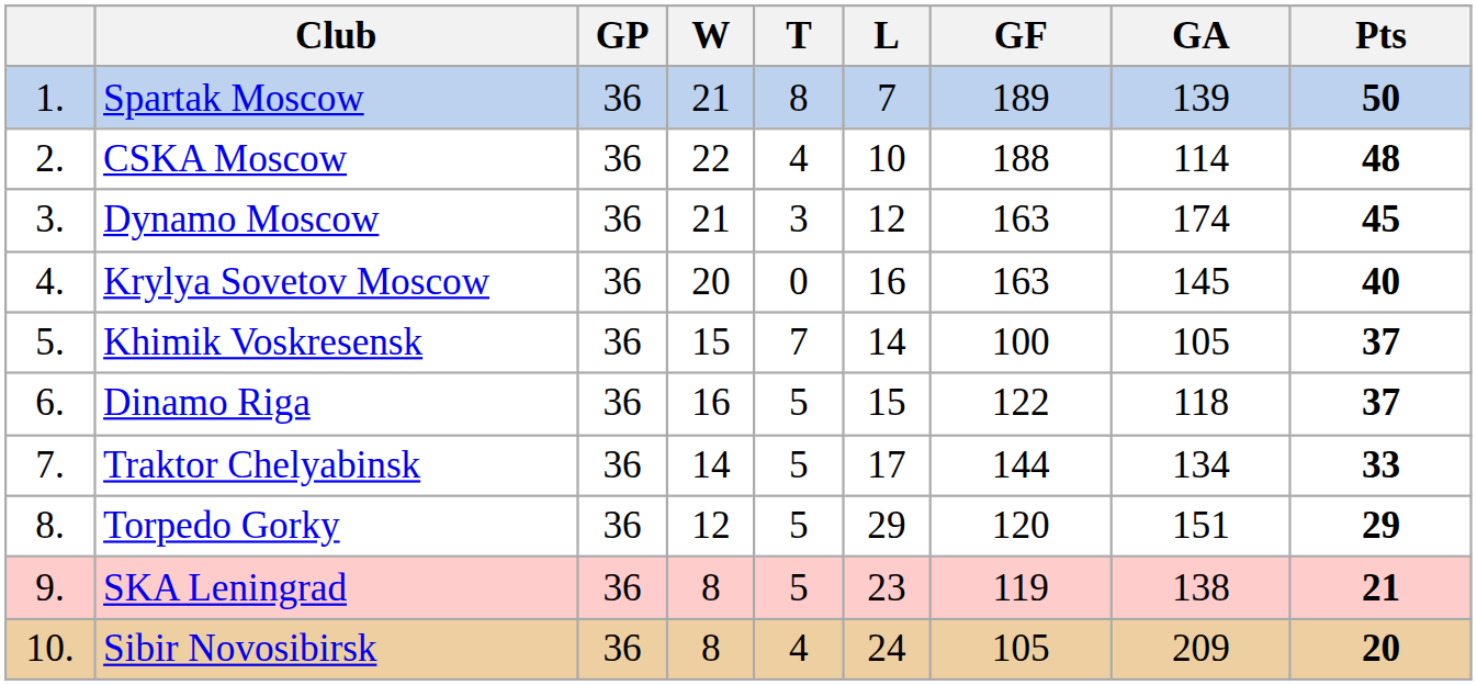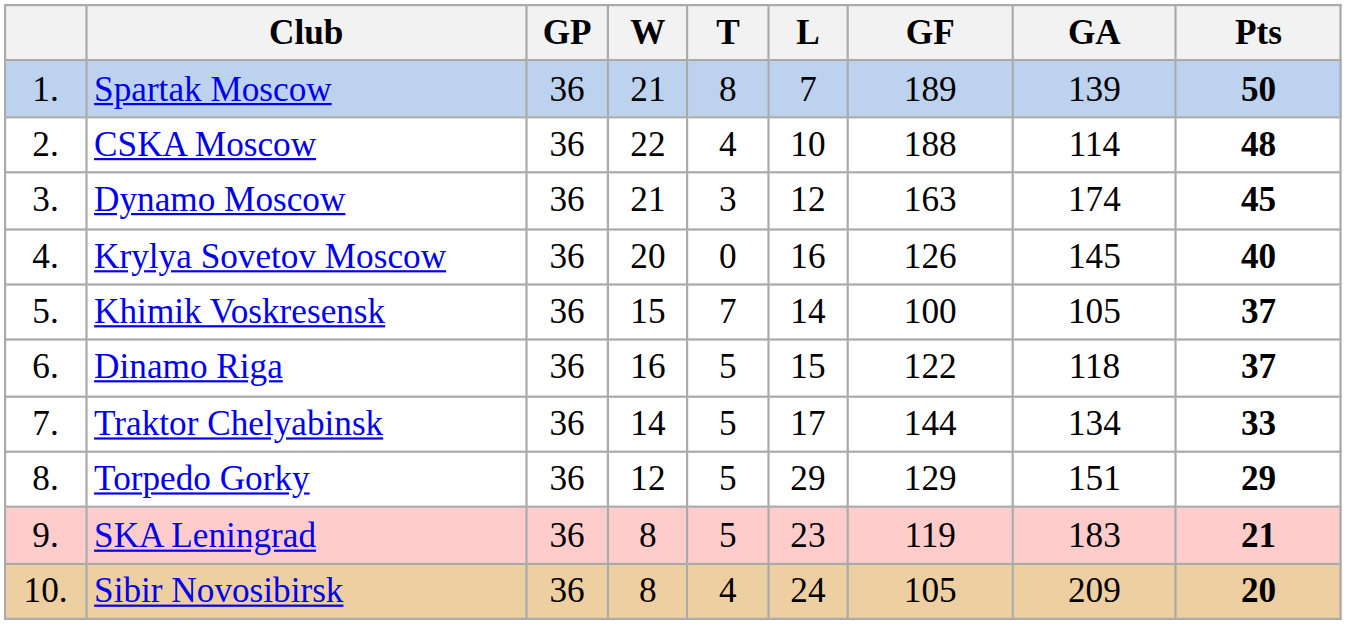Krylya Sovetov Moscow | GF: 163 -> 126
Torpedo Gorky | GF: 120 -> 129
SKA Leningrad | GA: 138 -> 183
